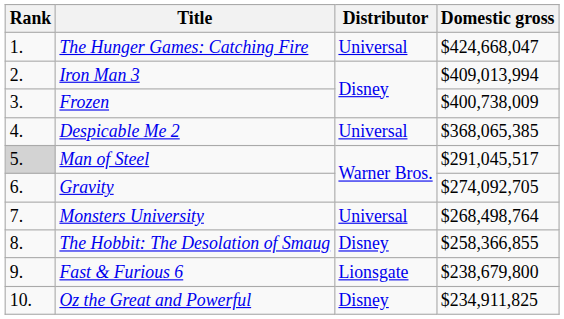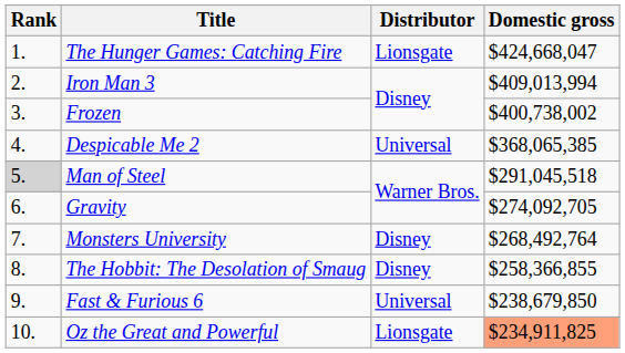The Hunger Games: Catching Fire | Distributor: Universal -> Lionsgate
Frozen | Domestic gross: $400,738,009 -> $400,738,002
Man of Steel | Domestic gross: $291,045,517 -> $291,045,518
Monsters University | Distributor: Universal -> Disney
Monsters University | Domestic gross: $268,498,764 -> $268,492,764
Fast & Furious 6 | Distributor: Lionsgate -> Universal
Fast & Furious 6 | Domestic gross: $238,679,800 -> $238,679,850
Oz the Great and Powerful | Distributor: Disney -> Lionsgate
Oz the Great and Powerful | Domestic gross: no background -> lightsalmon background
